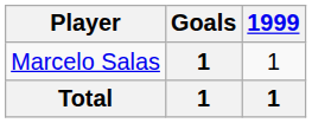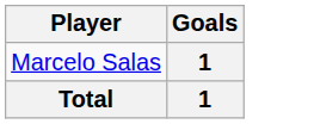- column: 1999 | 1 | 1
